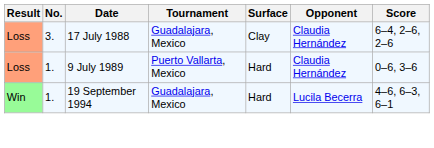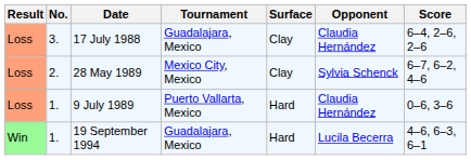+ row: Loss | 2. | 28 May 1989 | Mexico City, Mexico | Clay | Sylvia Schenck | 6–7, 6–2, 4–6
